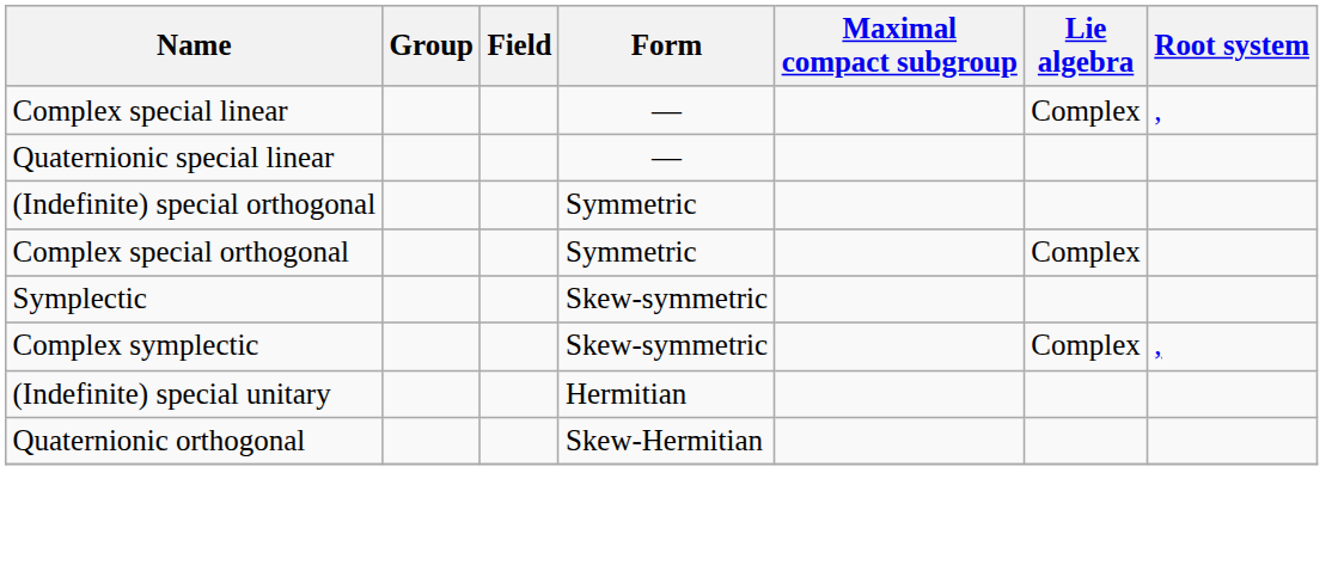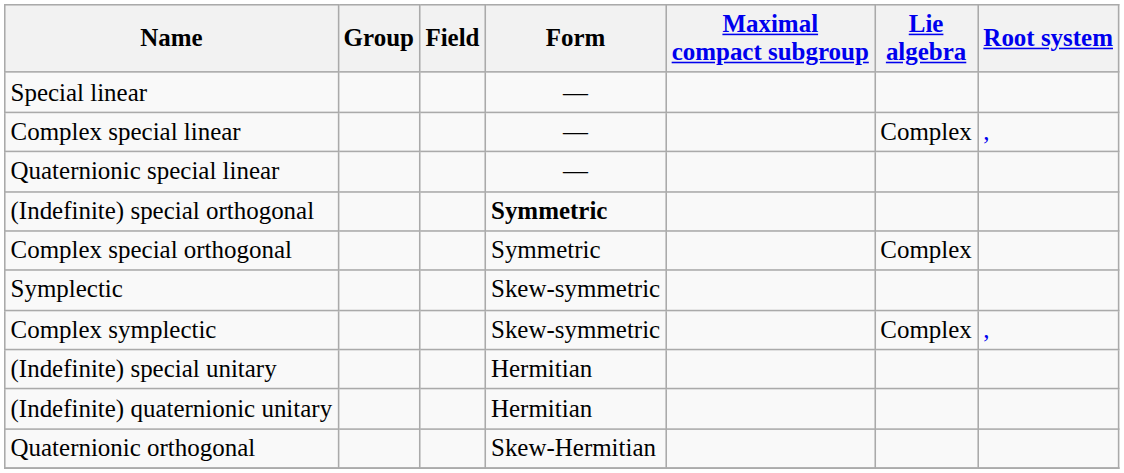+ row: Special linear | —
(Indefinite) special orthogonal | Form: normal -> bold
+ row: (Indefinite) quaternionic unitary | Hermitian
